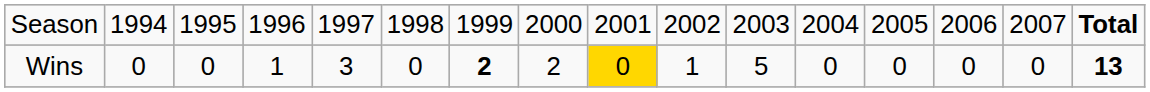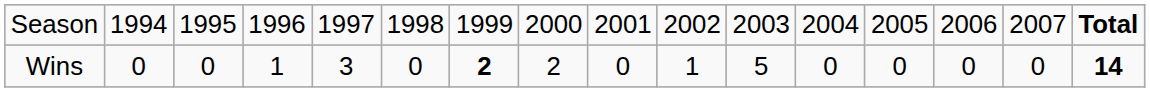Wins | column 9: gold background -> no background
Wins | column 16: 13 -> 14
